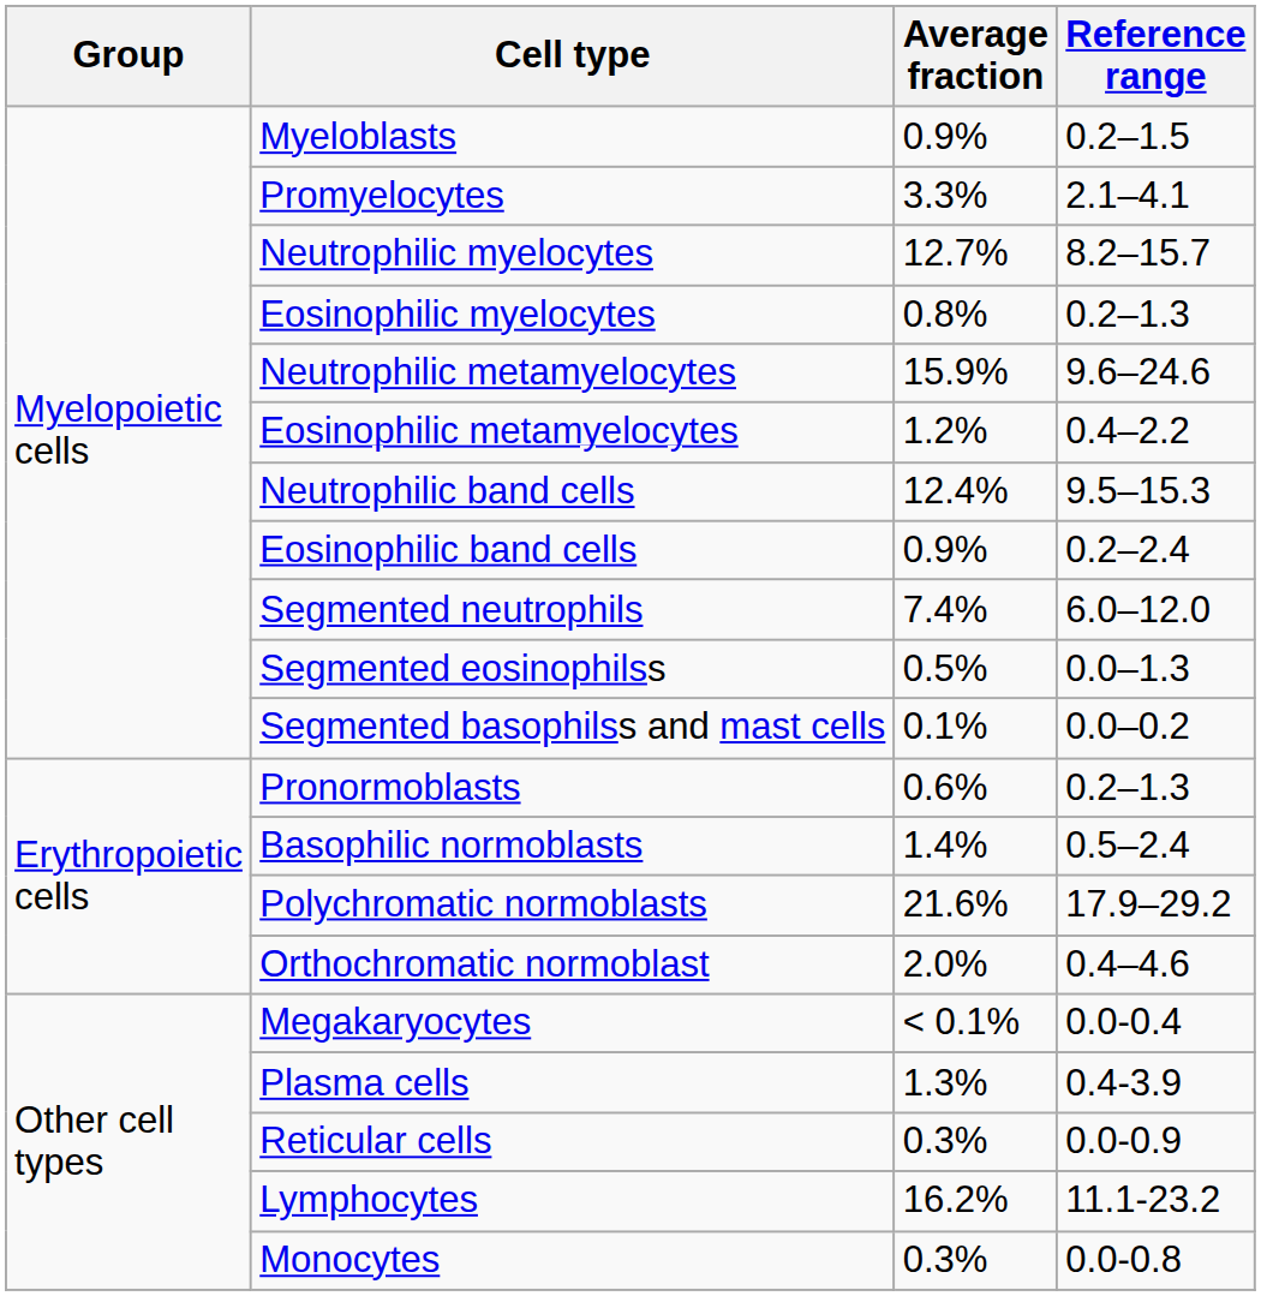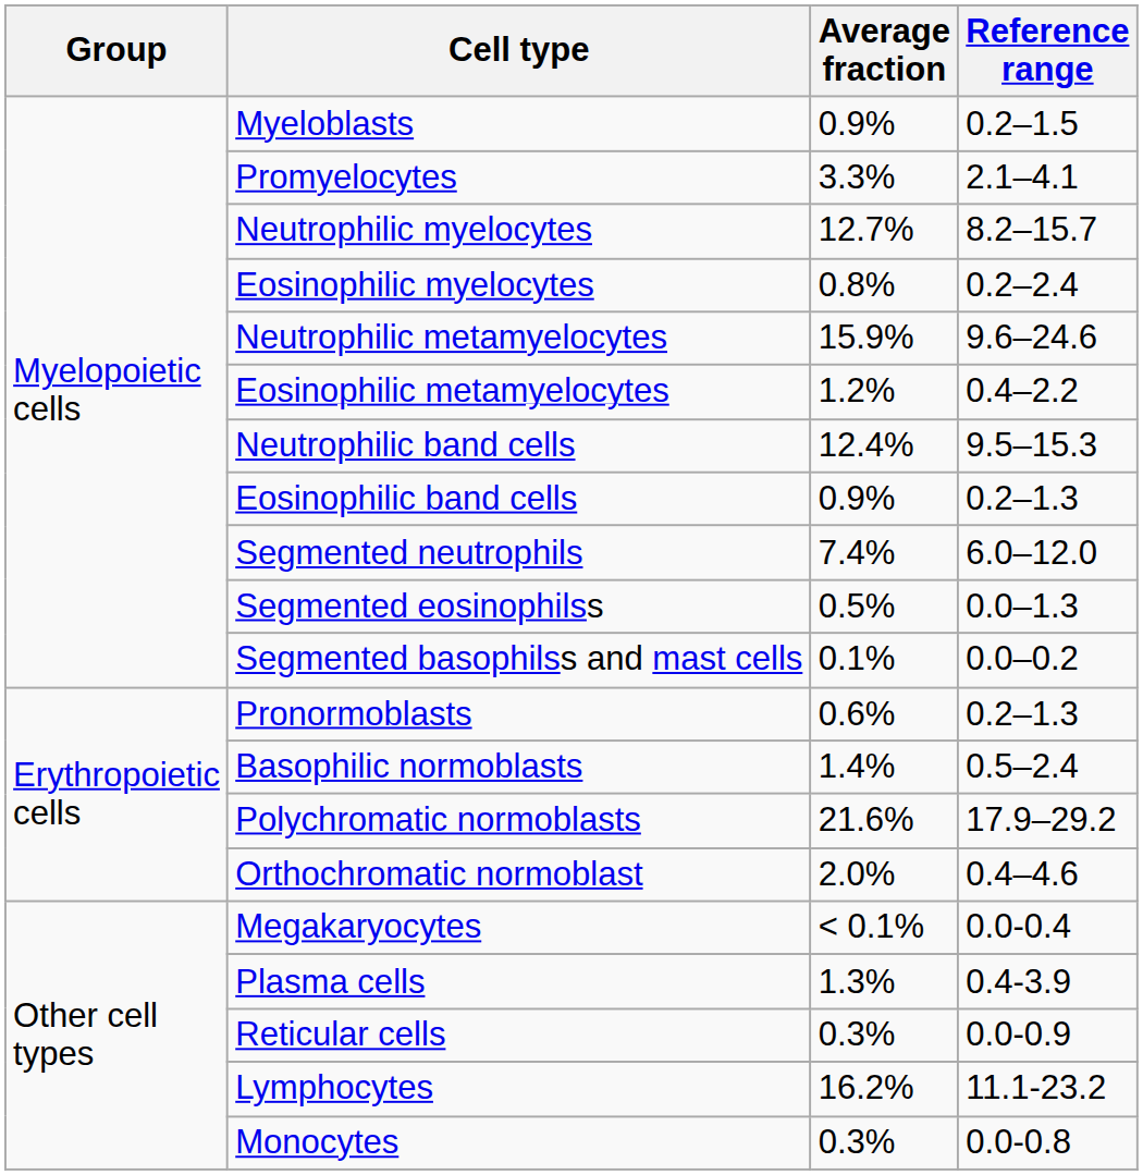Eosinophilic myelocytes | Reference range: 0.2–1.3 -> 0.2–2.4
Eosinophilic band cells | Reference range: 0.2–2.4 -> 0.2–1.3
